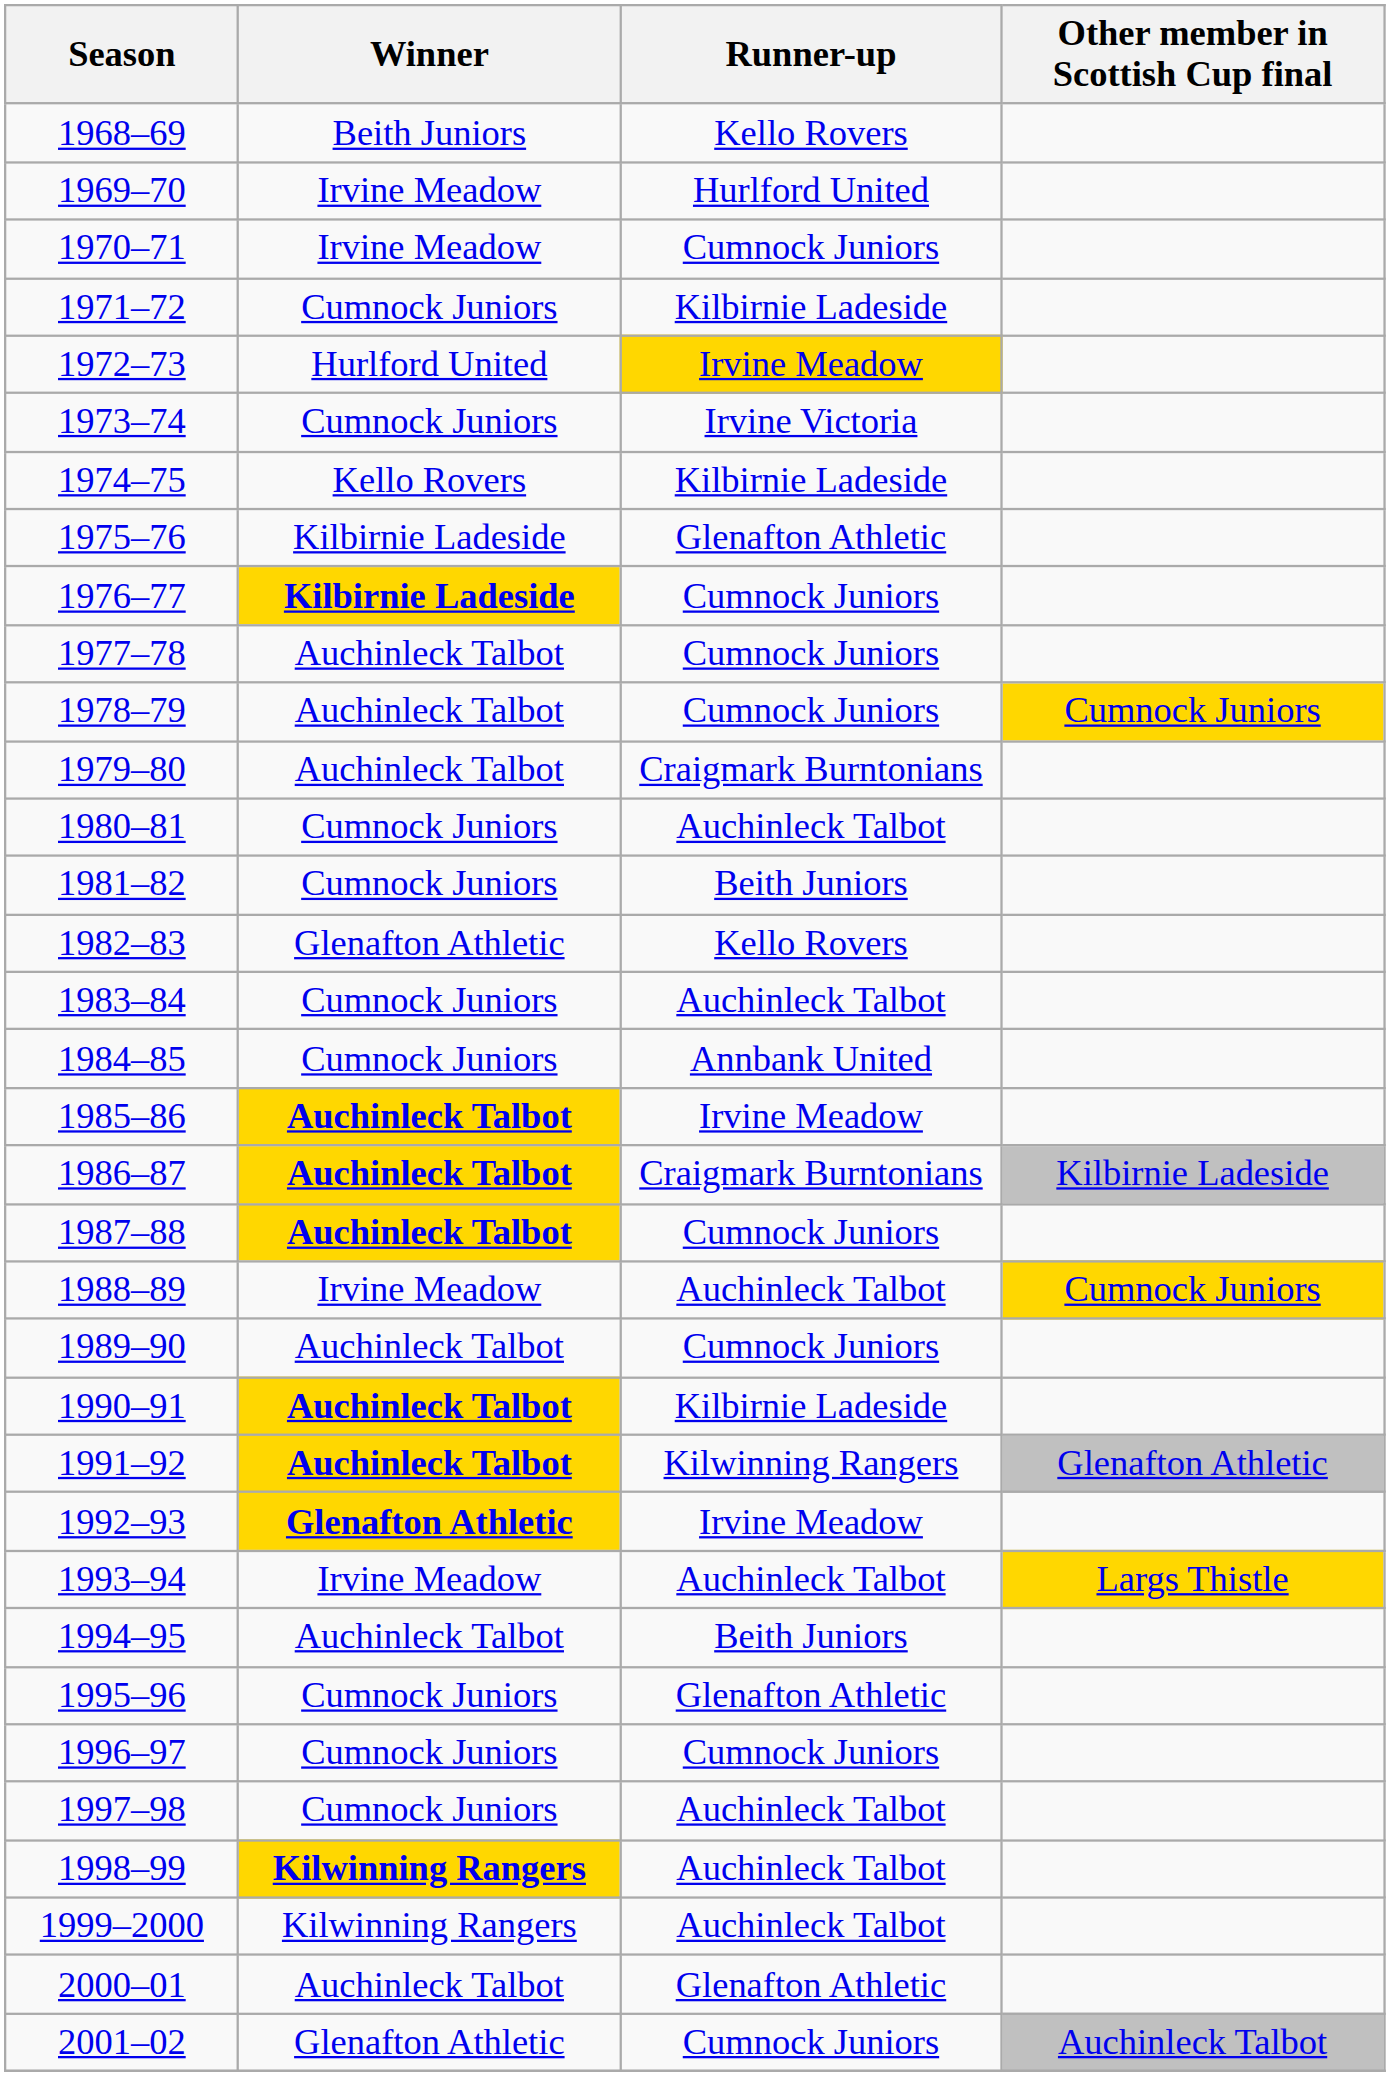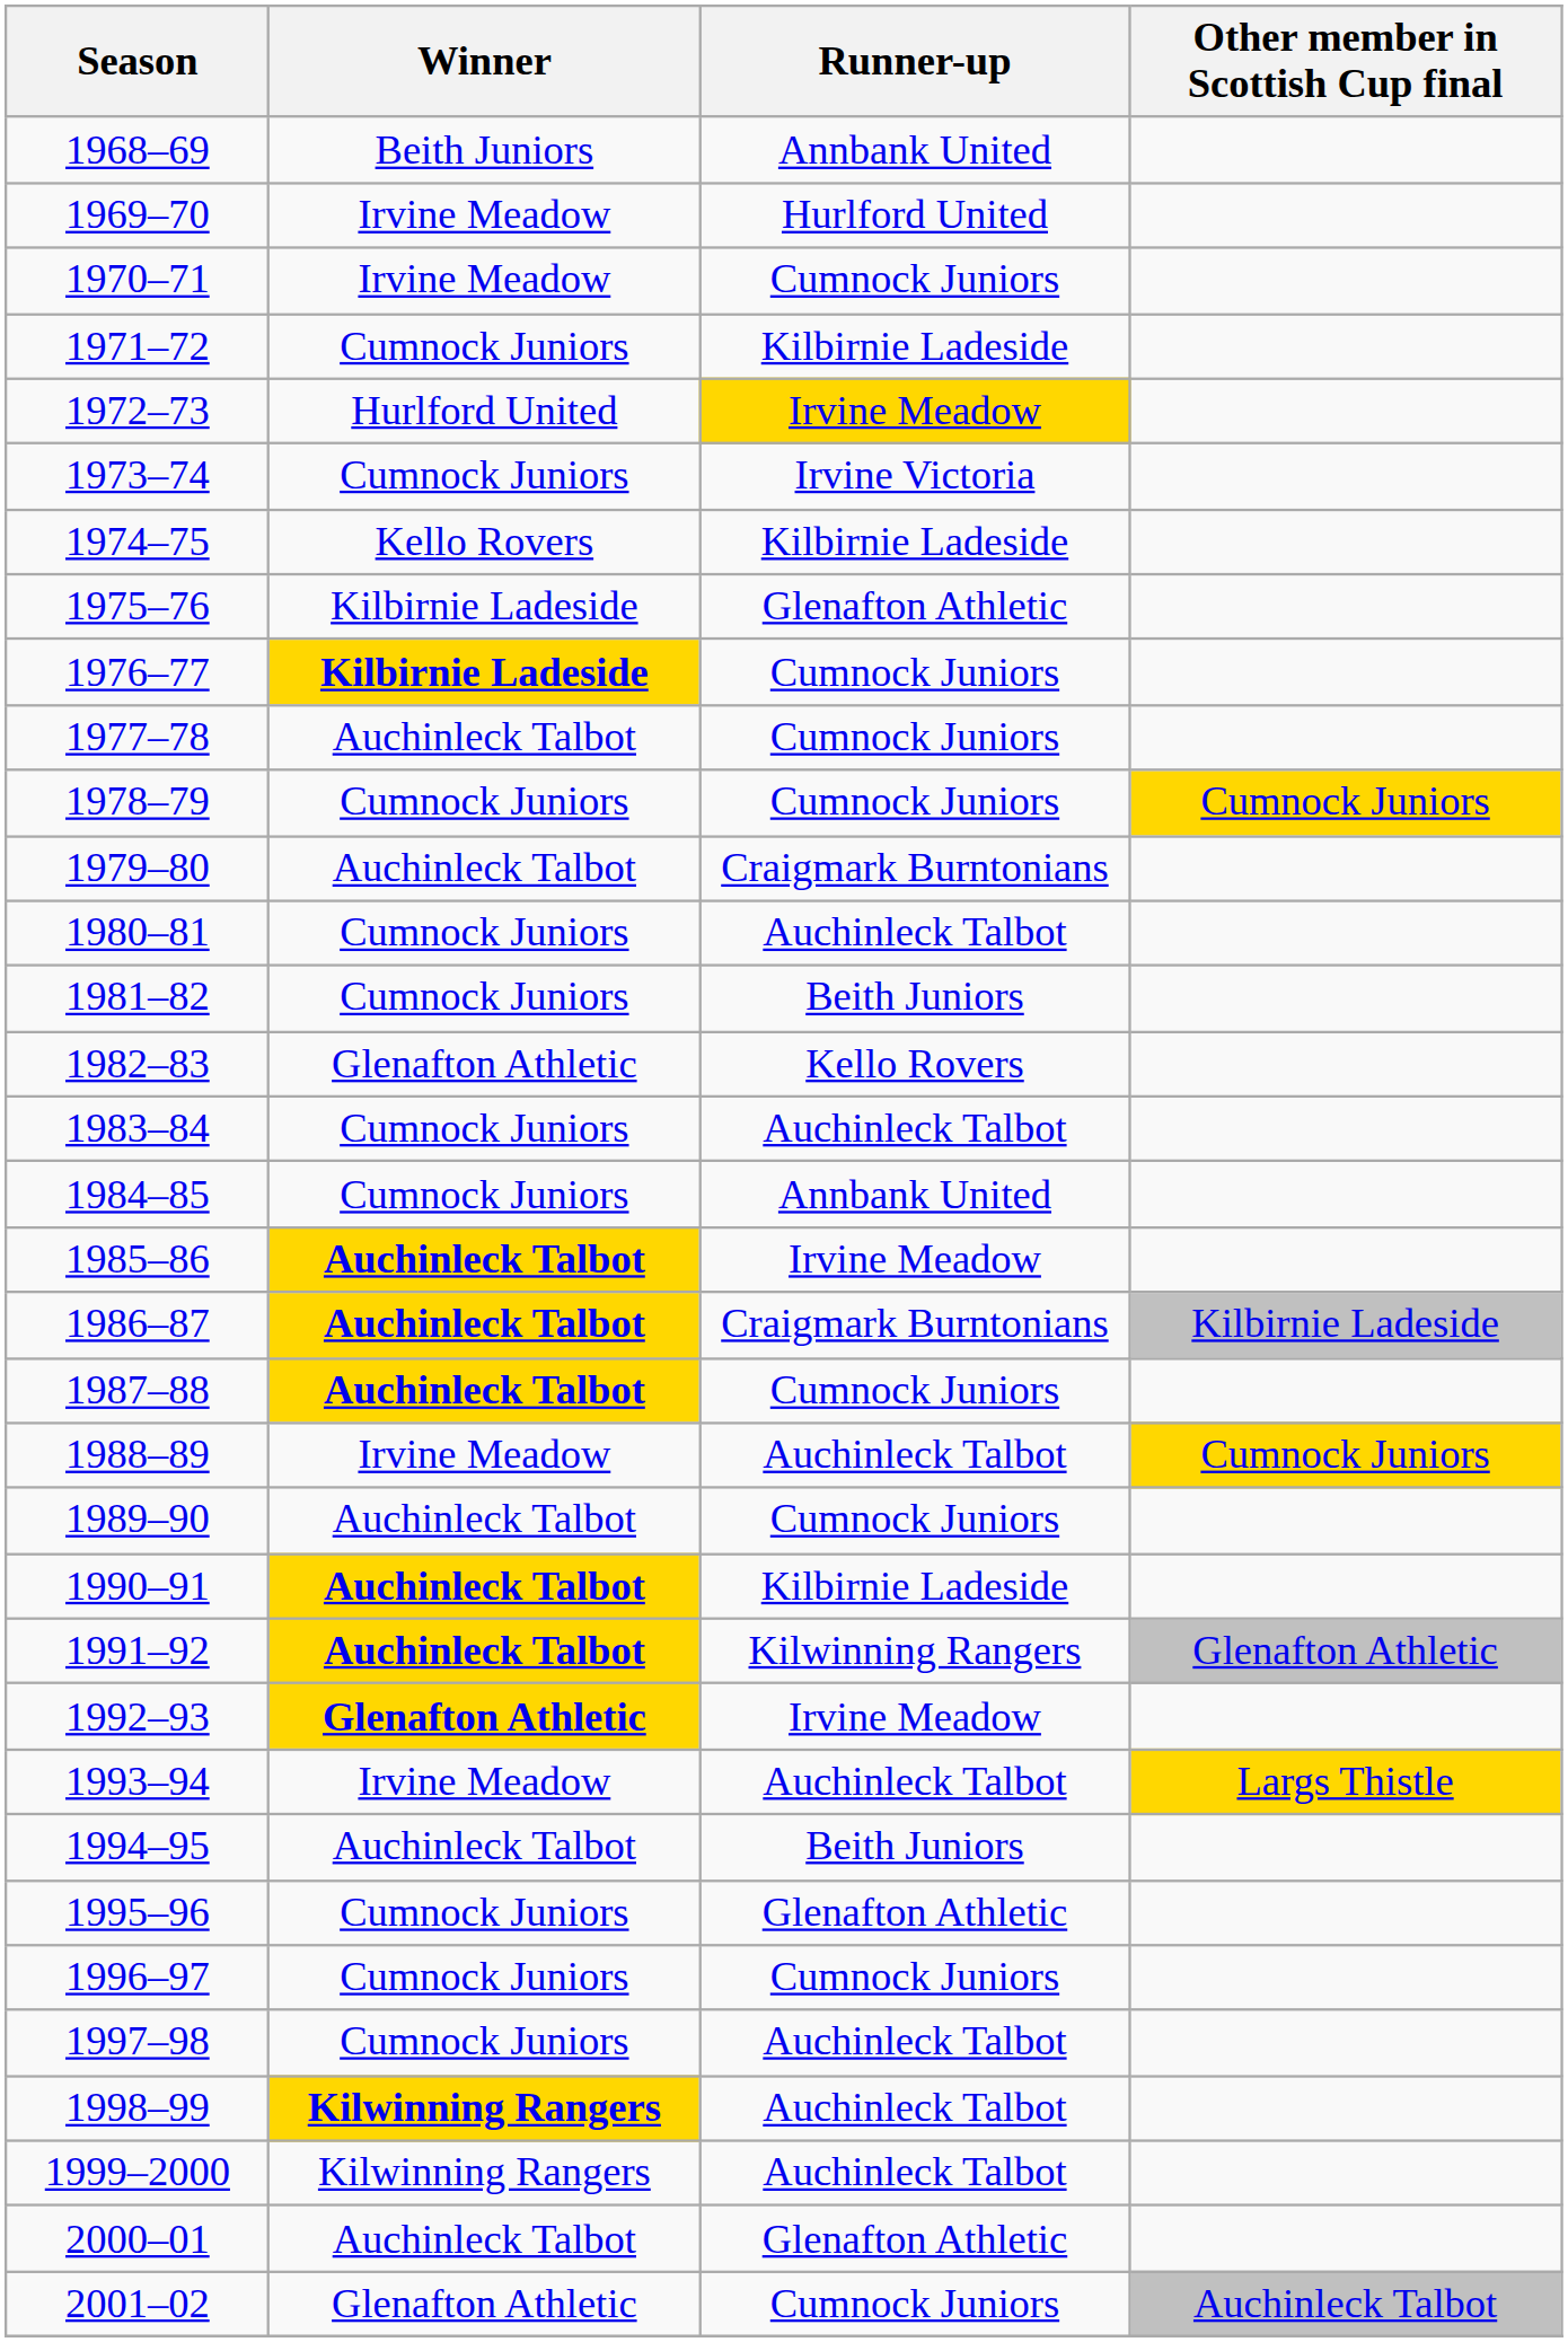1968–69 | Runner-up: Kello Rovers -> Annbank United
1978–79 | Winner: Auchinleck Talbot -> Cumnock Juniors
